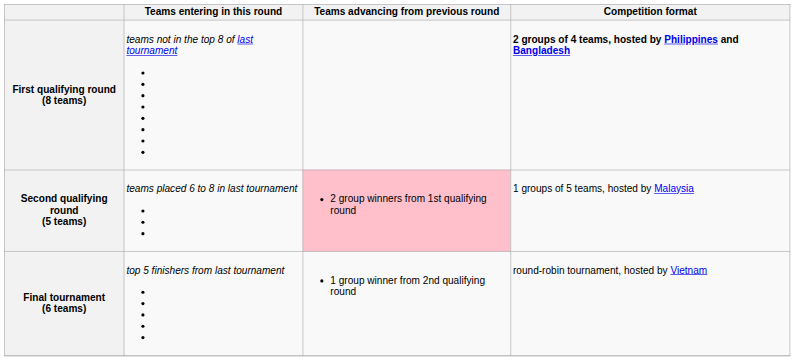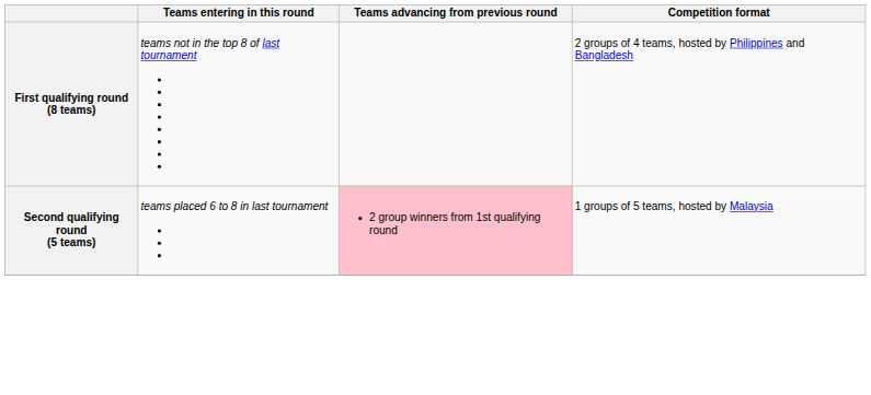First qualifying round (8 teams) | Competition format: bold -> normal
- row: Final tournament (6 teams) | top 5 finishers from last tournament | 1 group winner from 2nd qualifying round | round-robin tournament, hosted by Vietnam
